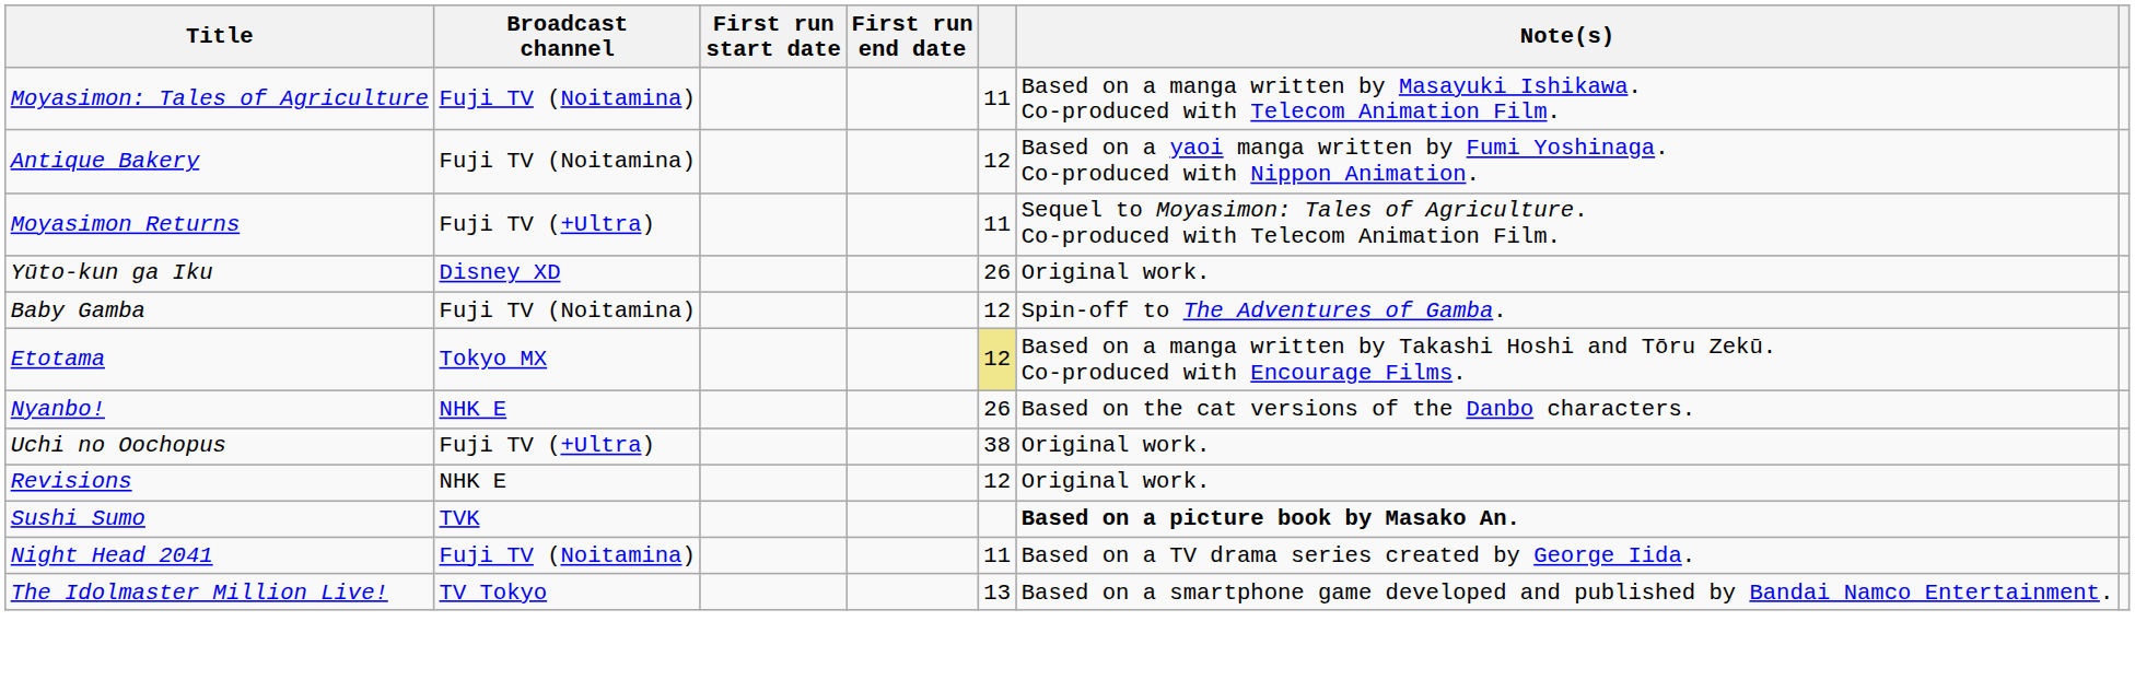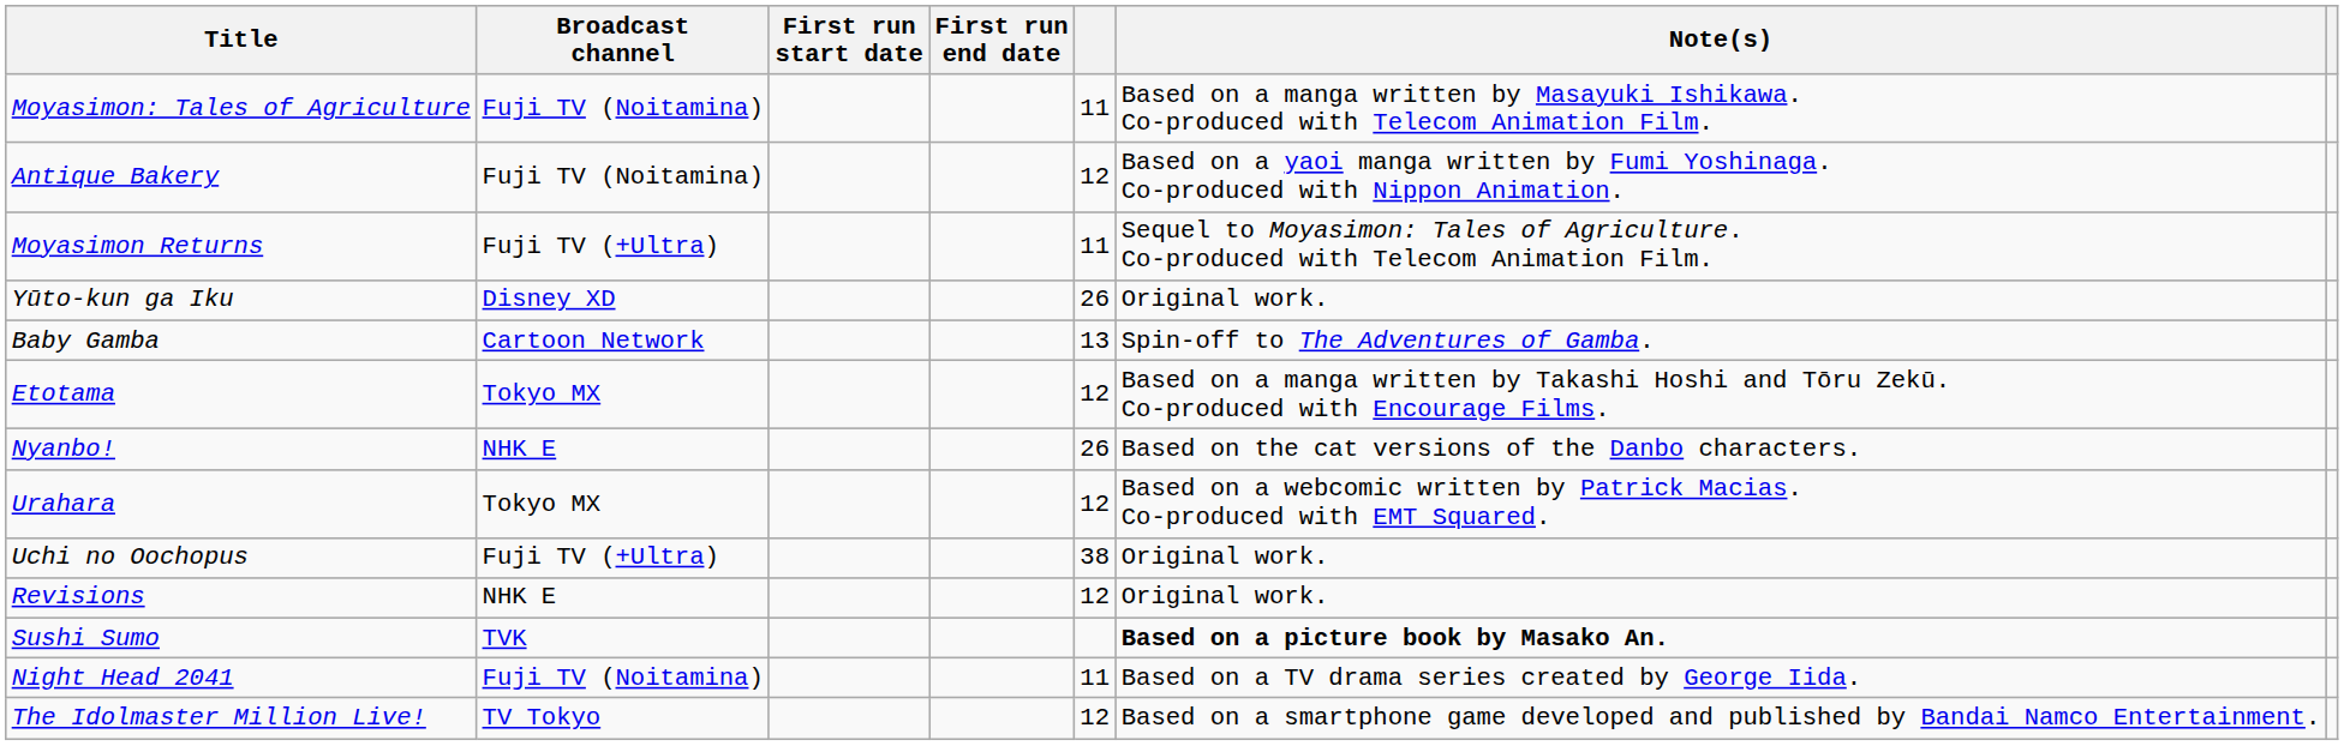Baby Gamba | Broadcast channel: Fuji TV (Noitamina) -> Cartoon Network
Baby Gamba | column 5: 12 -> 13
Etotama | column 5: khaki background -> no background
+ row: Urahara | Tokyo MX | 12 | Based on a webcomic written by Patrick Macias. Co-produced with EMT Squared.
The Idolmaster Million Live! | column 5: 13 -> 12
